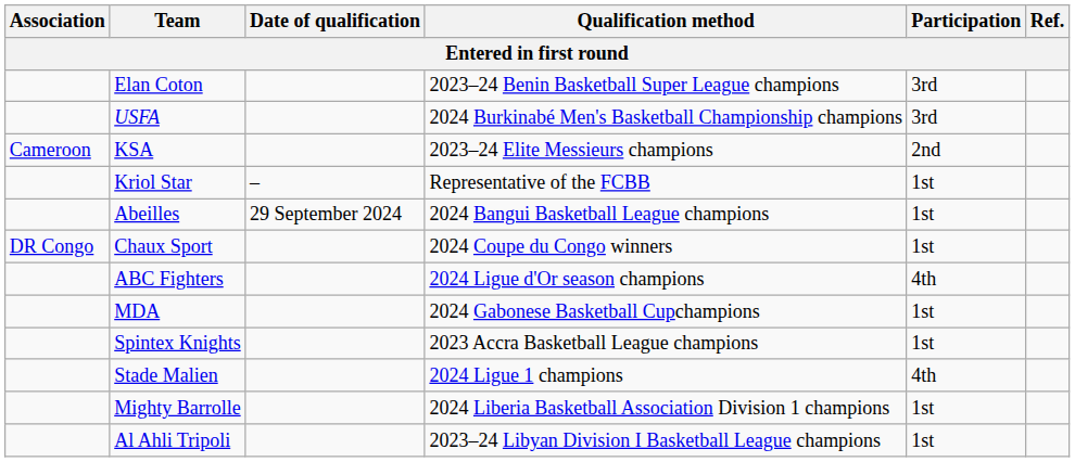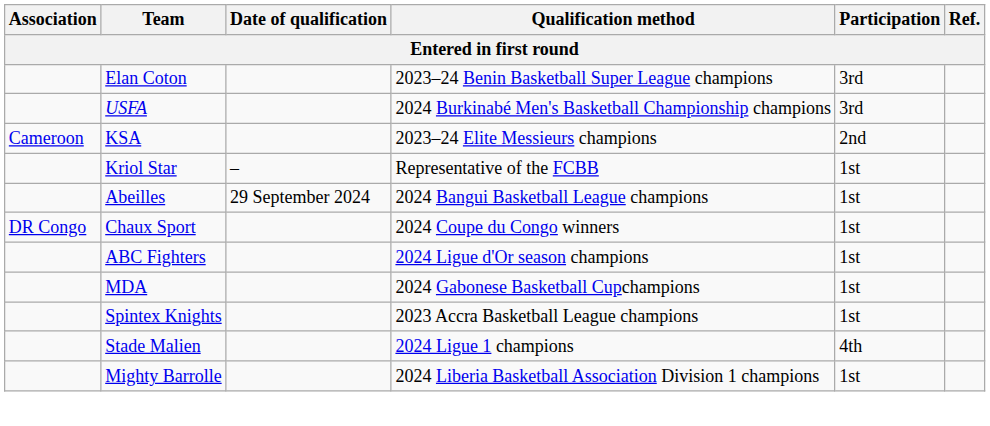ABC Fighters | Participation: 4th -> 1st
- row: Al Ahli Tripoli | 2023–24 Libyan Division I Basketball League champions | 1st
